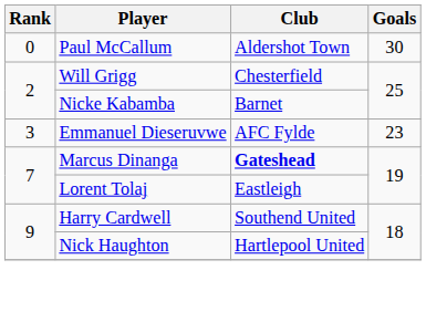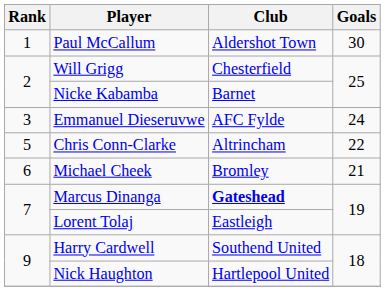Paul McCallum | Rank: 0 -> 1
Emmanuel Dieseruvwe | Goals: 23 -> 24
+ row: 5 | Chris Conn-Clarke | Altrincham | 22
+ row: 6 | Michael Cheek | Bromley | 21
